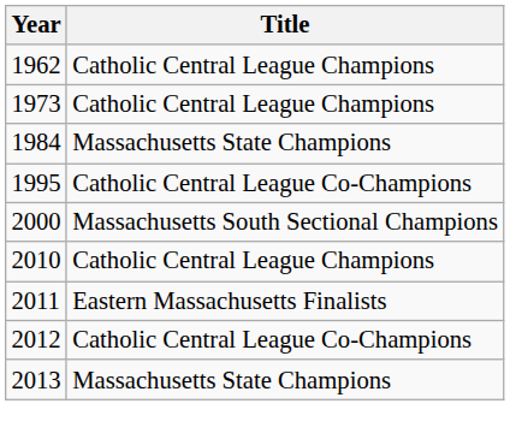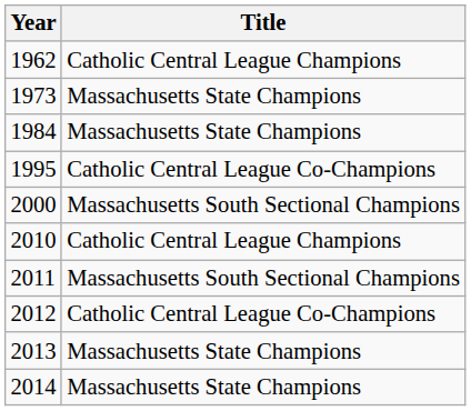1973 | Title: Catholic Central League Champions -> Massachusetts State Champions
2011 | Title: Eastern Massachusetts Finalists -> Massachusetts South Sectional Champions
+ row: 2014 | Massachusetts State Champions
